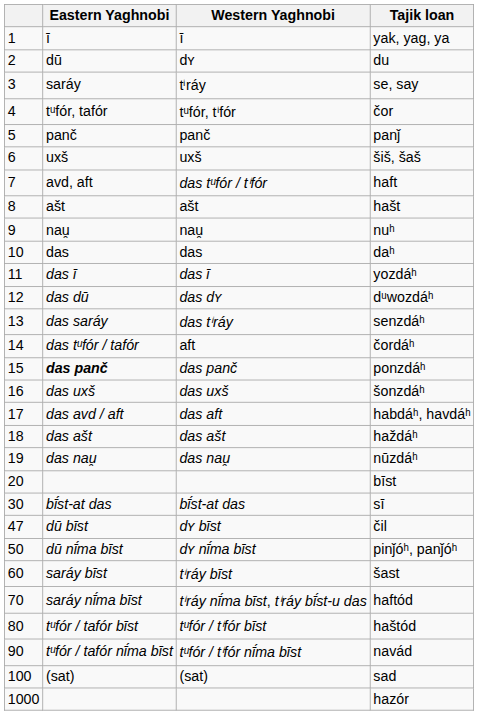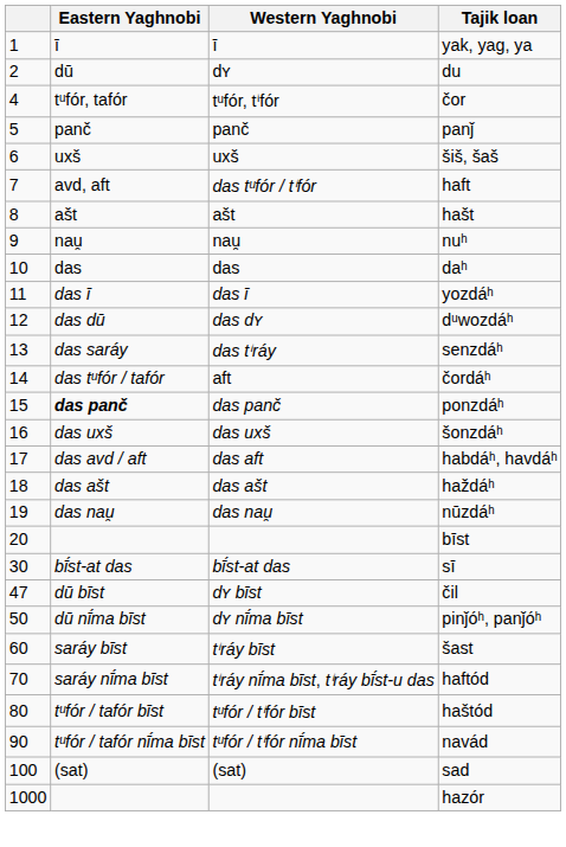- row: 3 | saráy | tⁱráy | se, say
